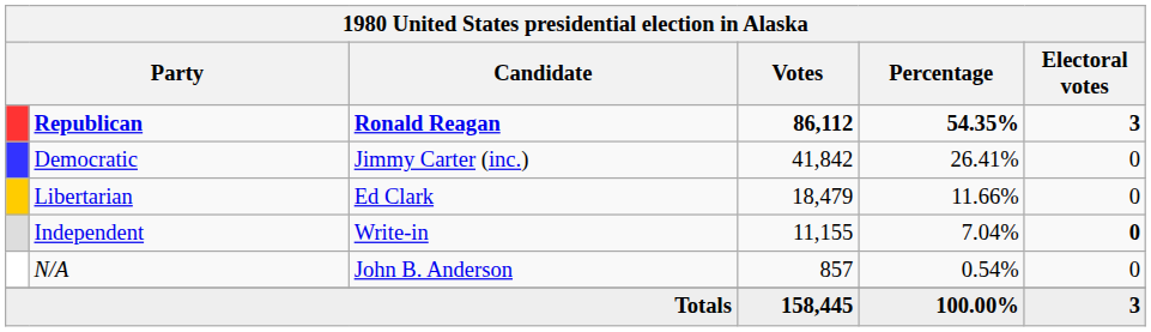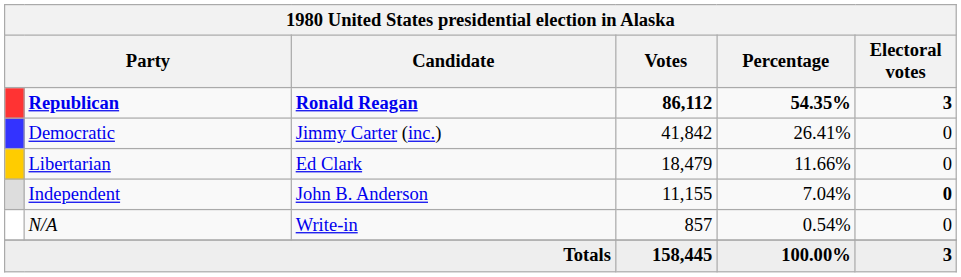Independent | Candidate: Write-in -> John B. Anderson
N/A | Candidate: John B. Anderson -> Write-in
